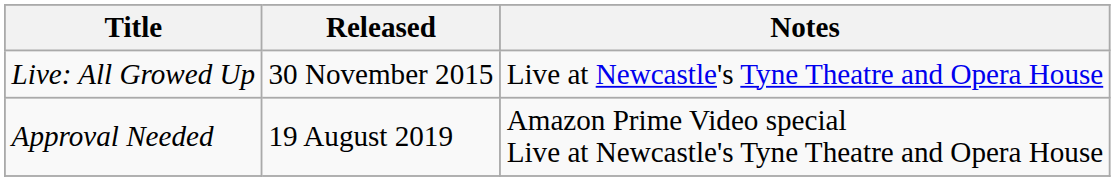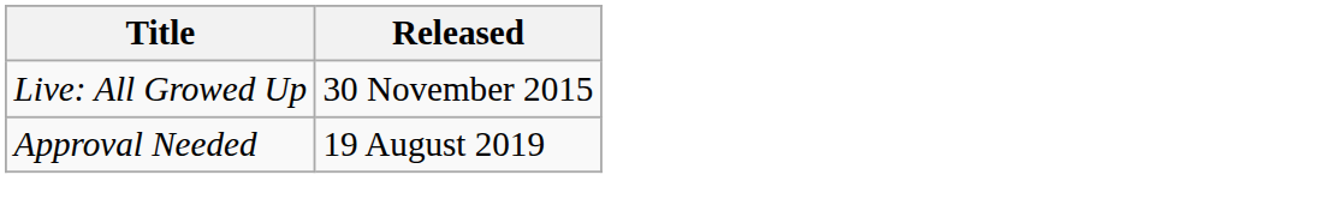- column: Notes | Live at Newcastle's Tyne Theatre and Opera House | Amazon Prime Video special Live at Newcastle's Tyne Theatre and Opera House
